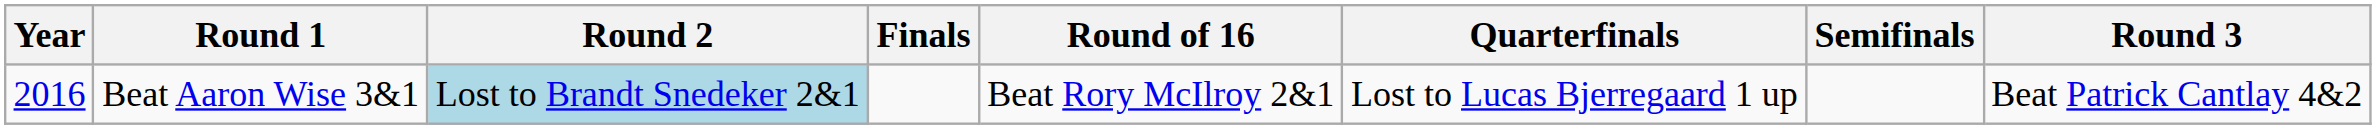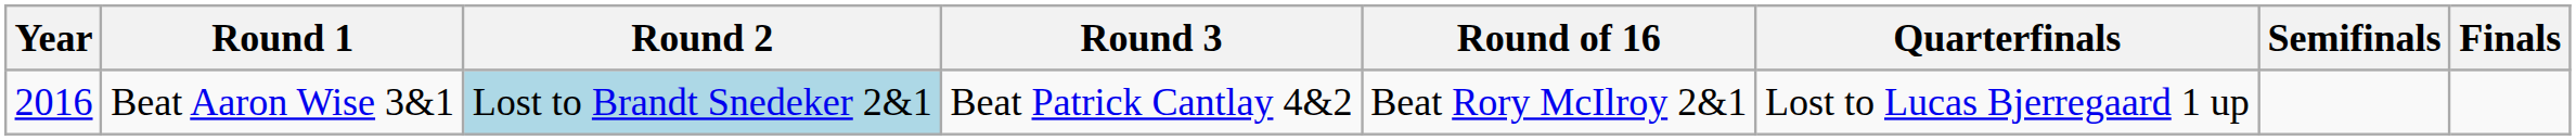columns swapped: Round 3 <-> Finals
